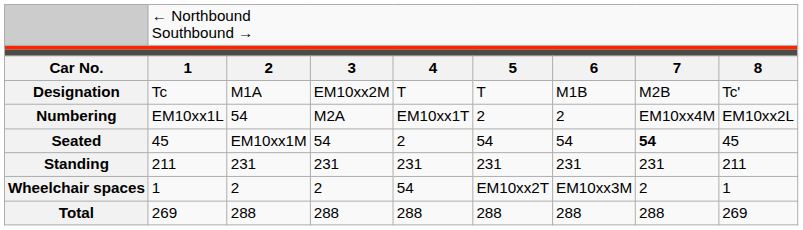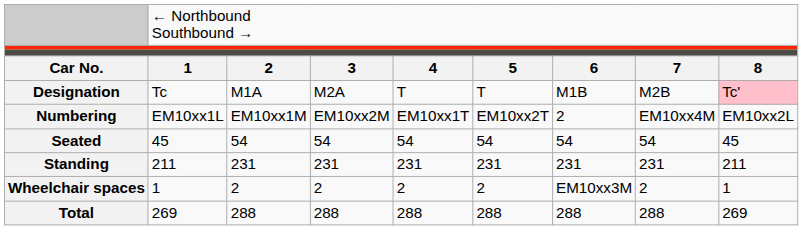Designation | column 4: EM10xx2M -> M2A
Designation | column 9: no background -> pink background
Numbering | column 3: 54 -> EM10xx1M
Numbering | column 4: M2A -> EM10xx2M
Numbering | column 6: 2 -> EM10xx2T
Seated | column 3: EM10xx1M -> 54
Seated | column 5: 2 -> 54
Seated | column 8: bold -> normal
Wheelchair spaces | column 5: 54 -> 2
Wheelchair spaces | column 6: EM10xx2T -> 2
